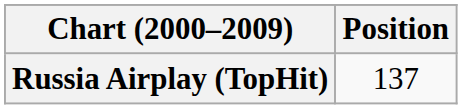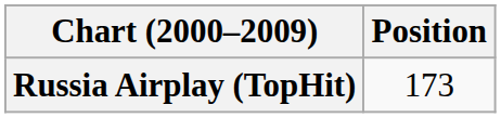Russia Airplay (TopHit) | Position: 137 -> 173
